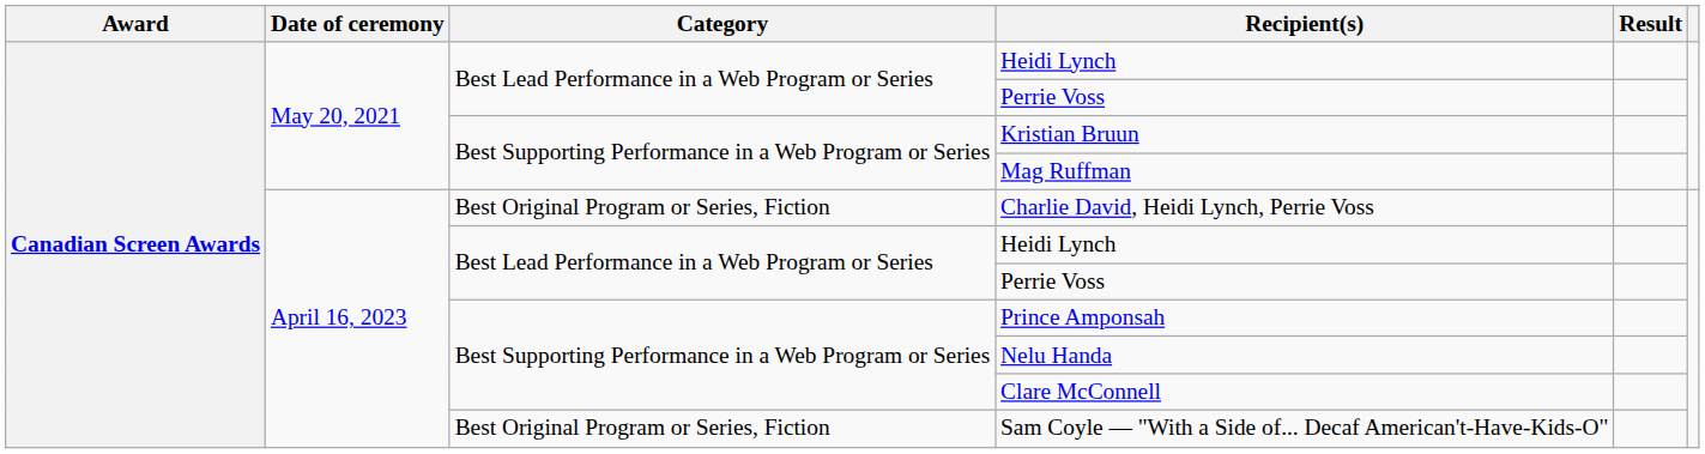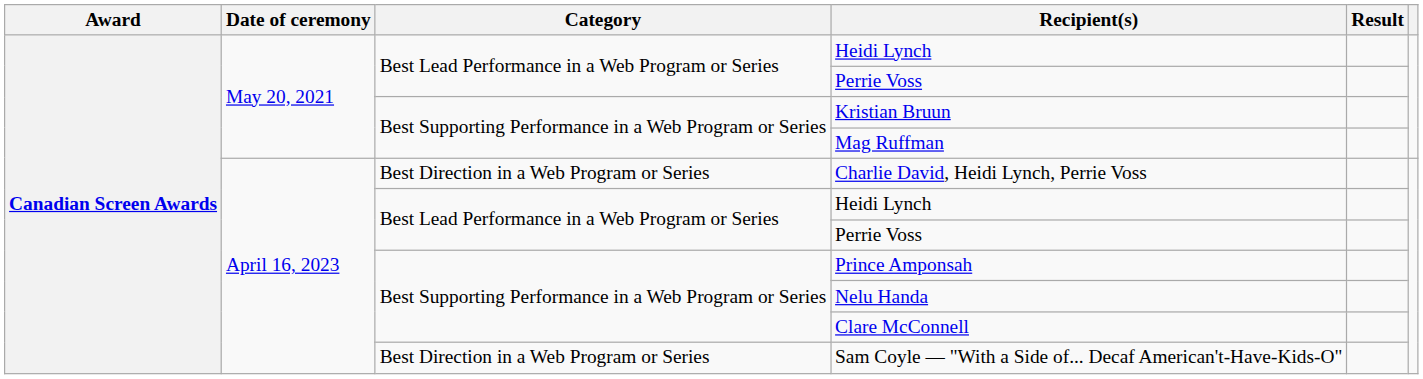Charlie David, Heidi Lynch, Perrie Voss | Category: Best Original Program or Series, Fiction -> Best Direction in a Web Program or Series
Sam Coyle — "With a Side of... Decaf American't-Have-Kids-O" | Category: Best Original Program or Series, Fiction -> Best Direction in a Web Program or Series
